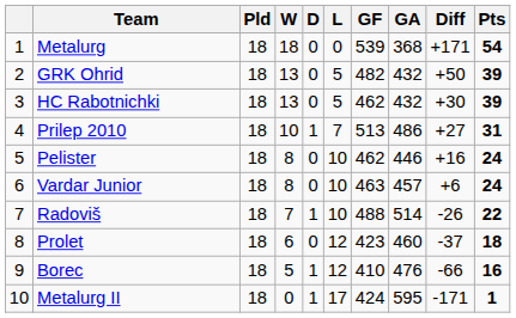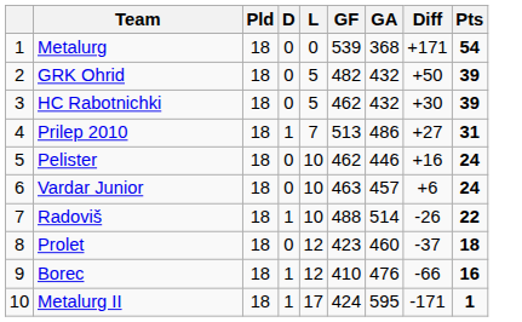- column: W | 18 | 13 | 13 | 10 | 8 | 8 | 7 | 6 | 5 | 0
